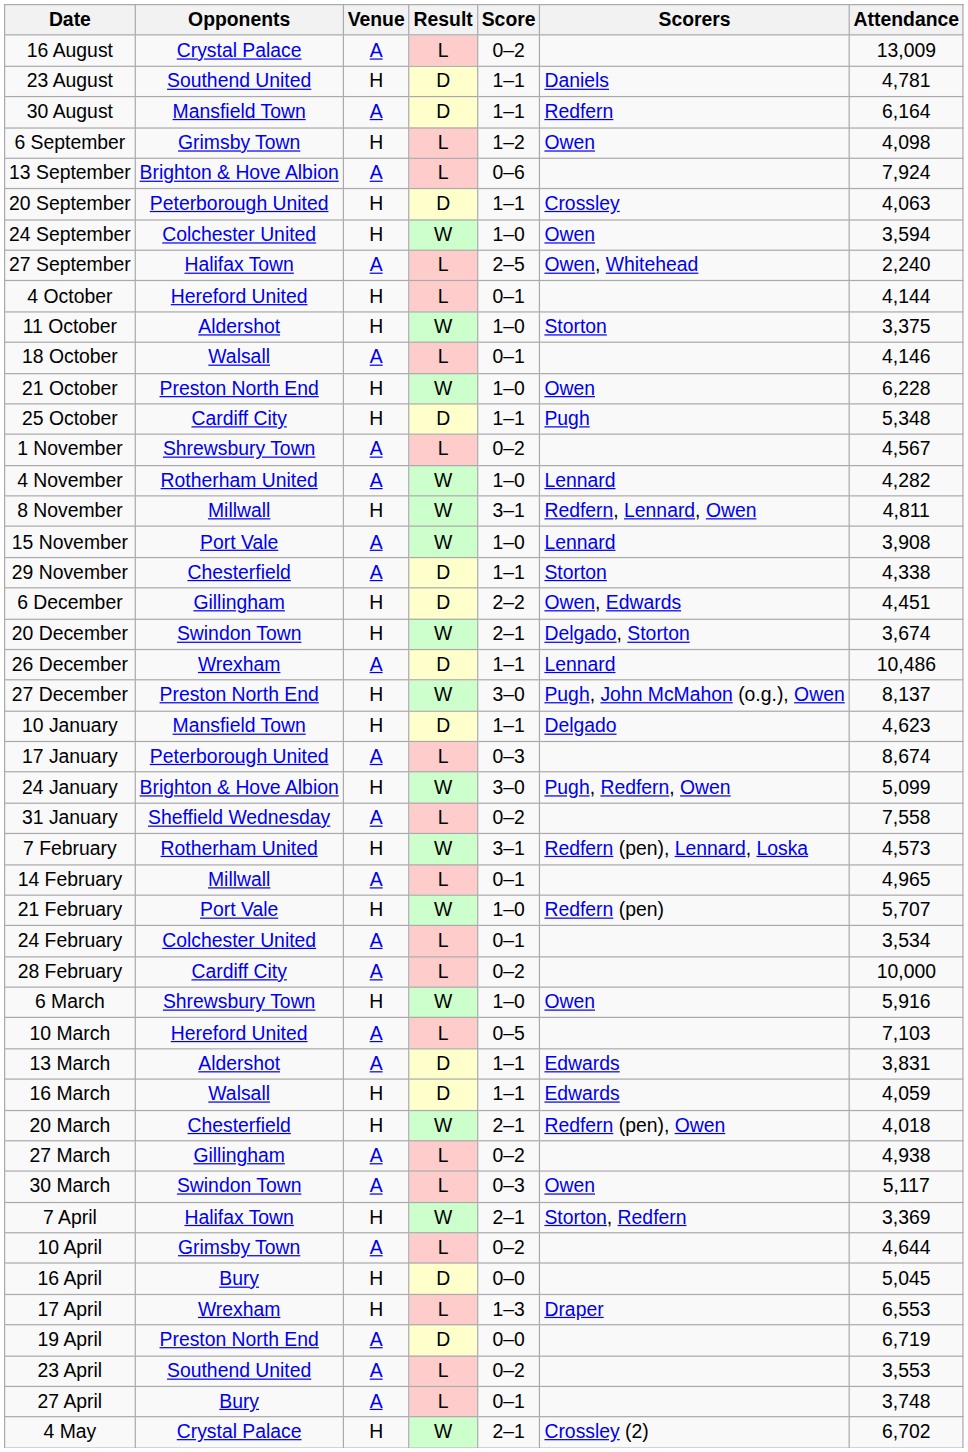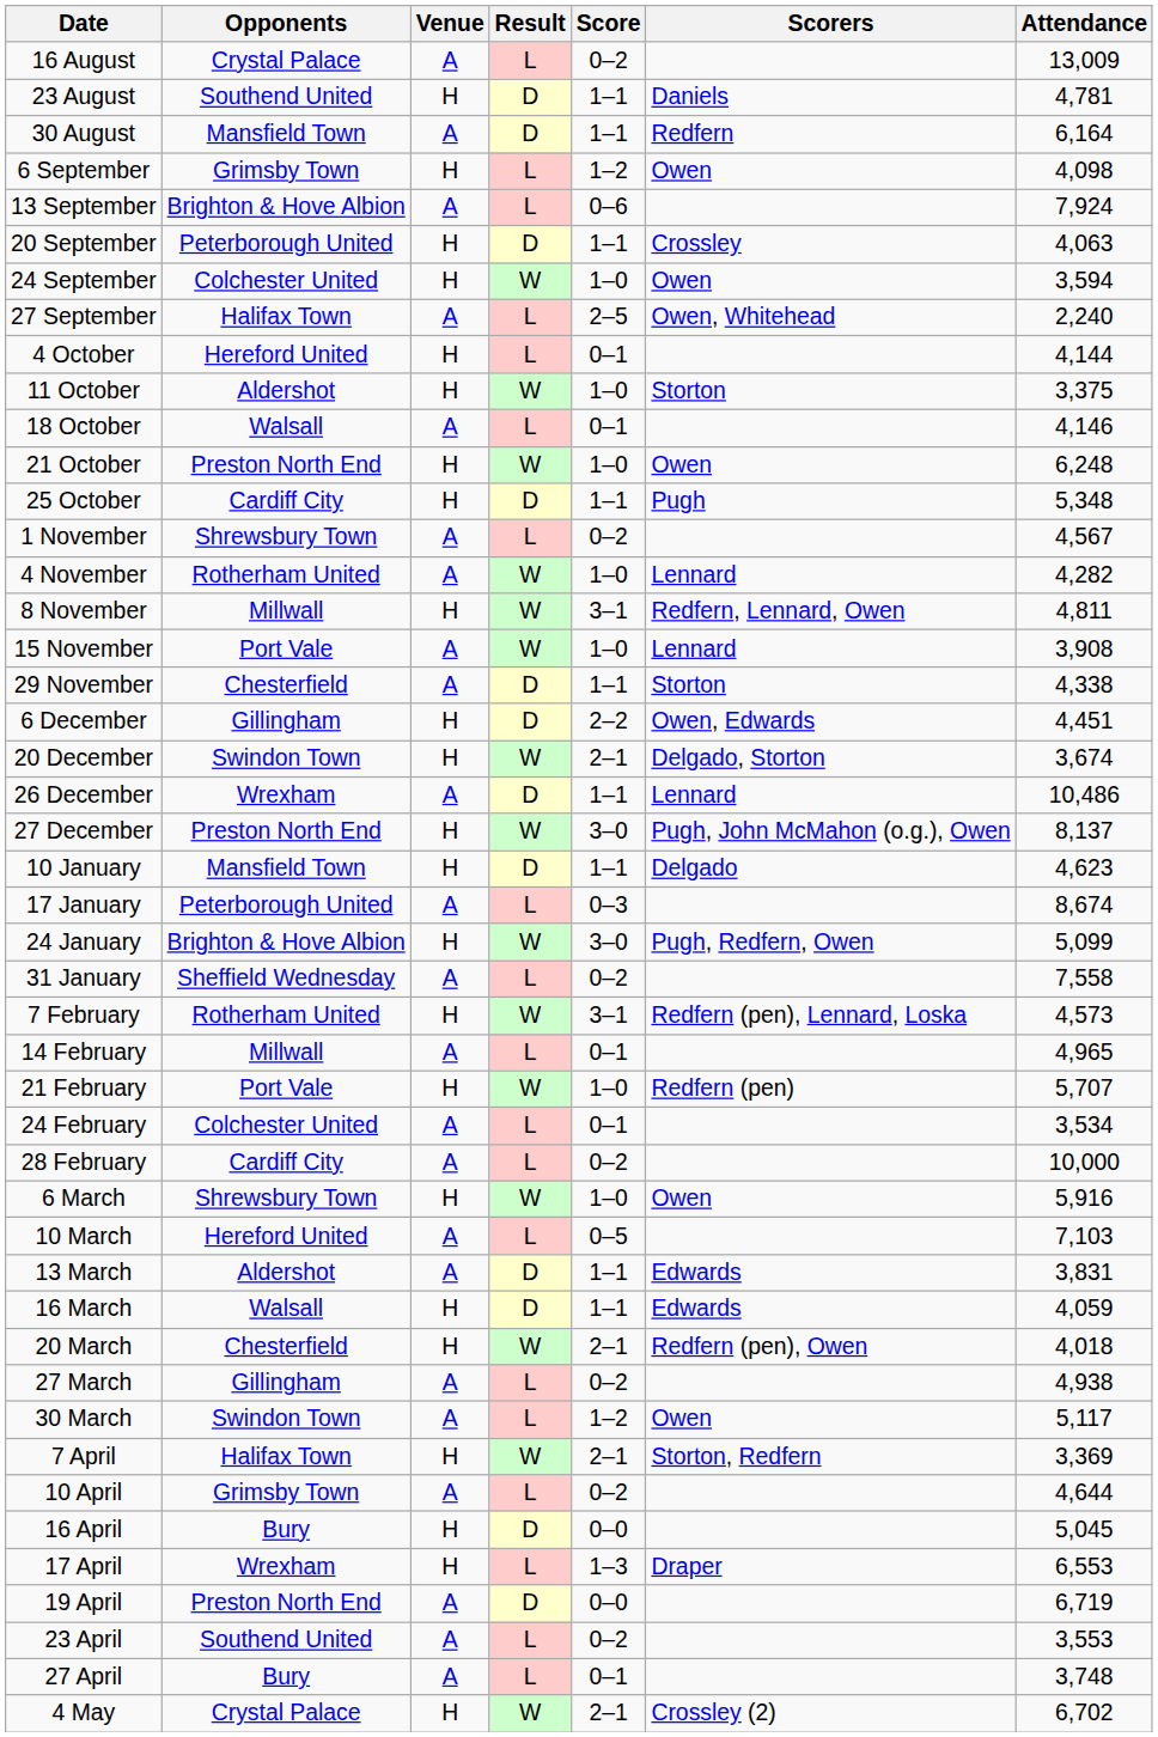21 October | Attendance: 6,228 -> 6,248
30 March | Score: 0–3 -> 1–2
